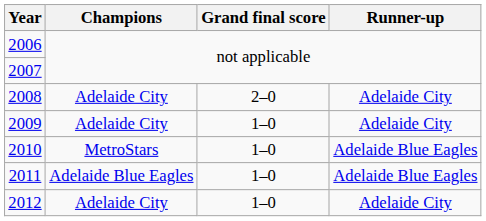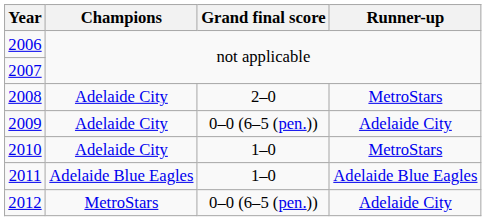2008 | Runner-up: Adelaide City -> MetroStars
2009 | Grand final score: 1–0 -> 0–0 (6–5 (pen.))
2010 | Champions: MetroStars -> Adelaide City
2010 | Runner-up: Adelaide Blue Eagles -> MetroStars
2012 | Champions: Adelaide City -> MetroStars
2012 | Grand final score: 1–0 -> 0–0 (6–5 (pen.))
